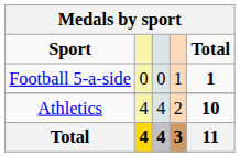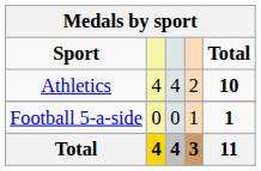rows swapped: Athletics <-> Football 5-a-side
